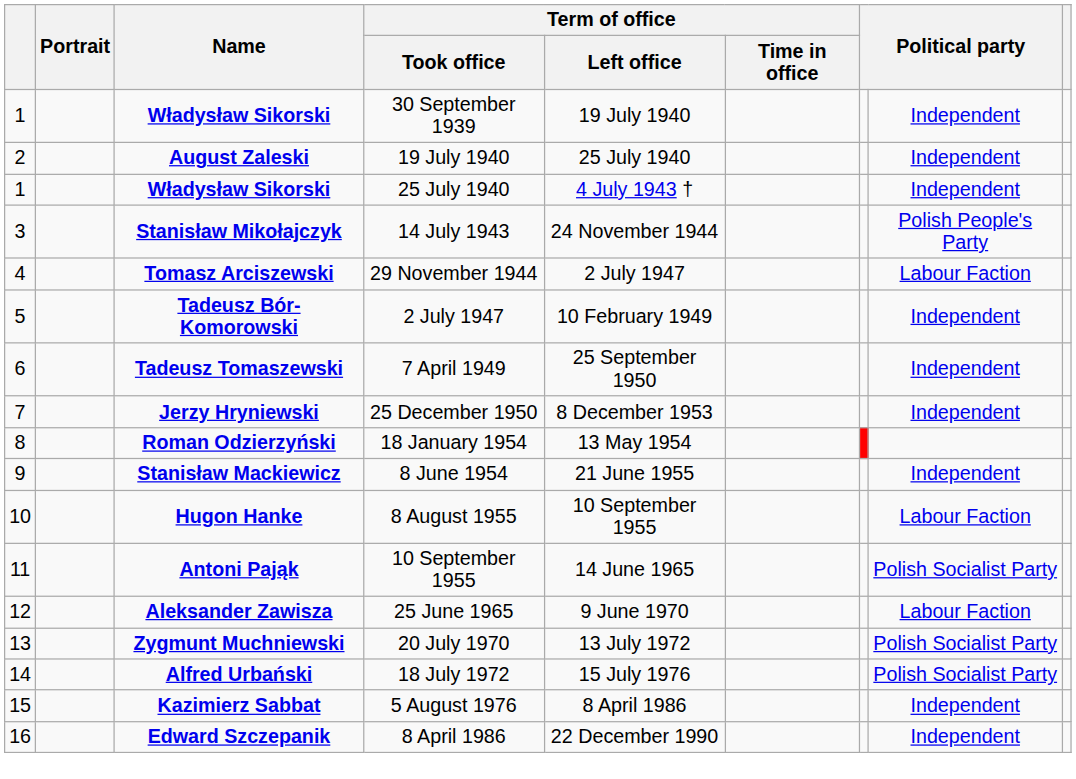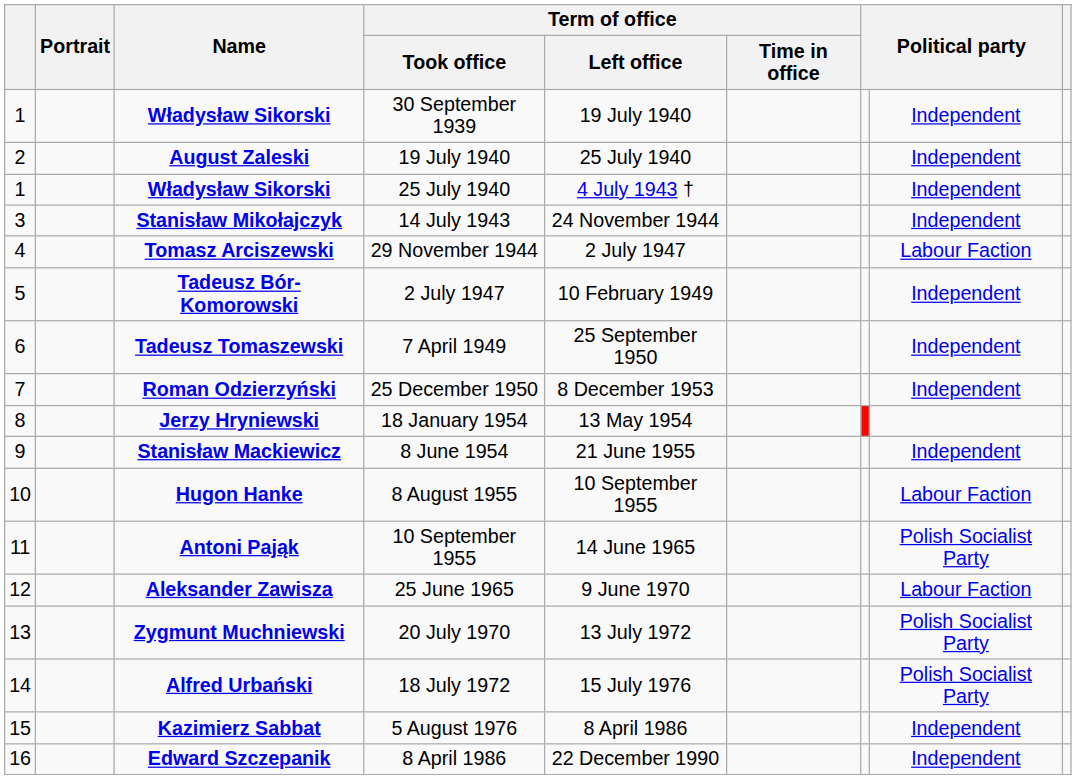14 July 1943 | column 8: Polish People's Party -> Independent
25 December 1950 | Name: Jerzy Hryniewski -> Roman Odzierzyński
18 January 1954 | Name: Roman Odzierzyński -> Jerzy Hryniewski
